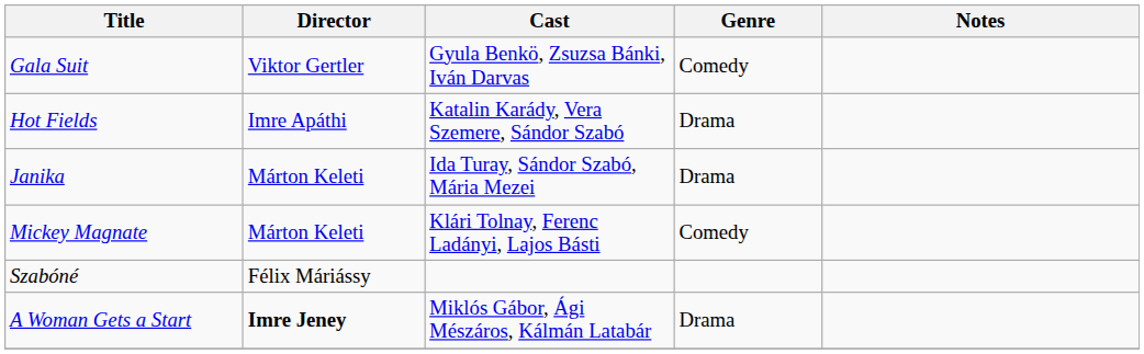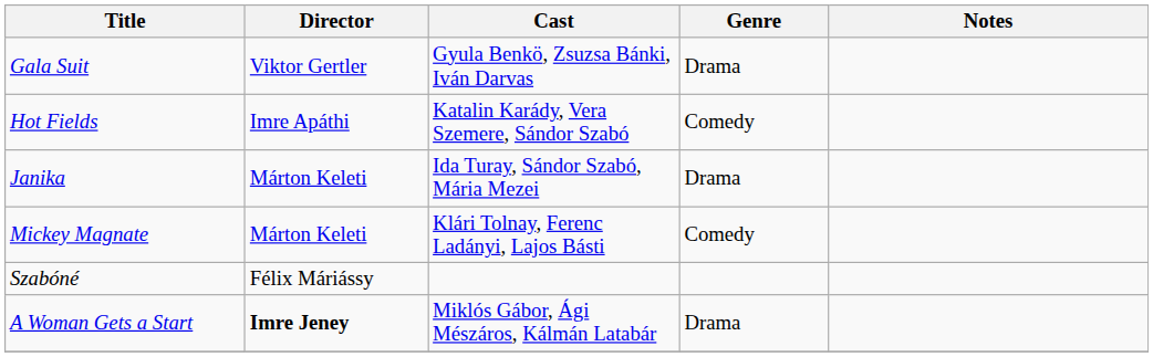Gala Suit | Genre: Comedy -> Drama
Hot Fields | Genre: Drama -> Comedy
